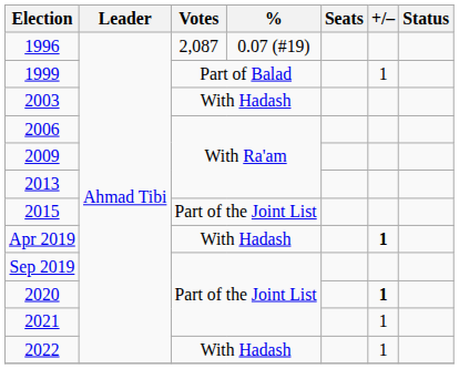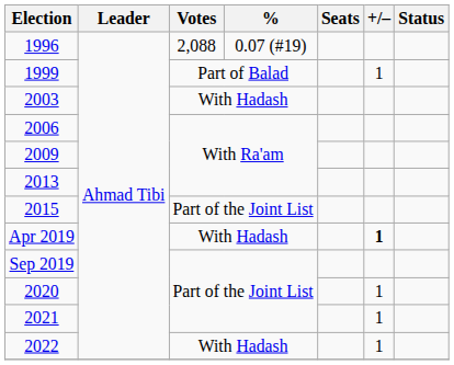1996 | Votes: 2,087 -> 2,088
2020 | +/–: bold -> normal
